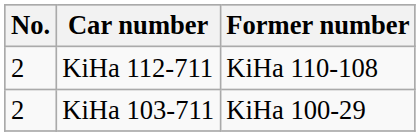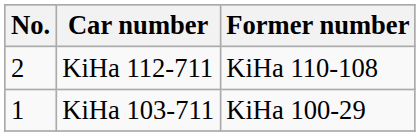KiHa 103-711 | No.: 2 -> 1
